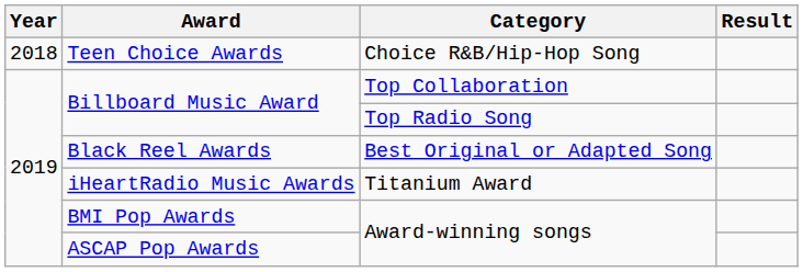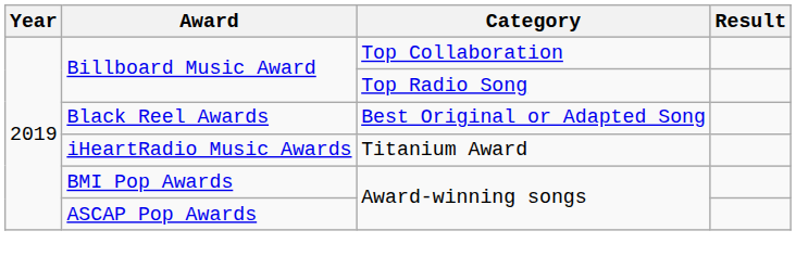- row: 2018 | Teen Choice Awards | Choice R&B/Hip-Hop Song
